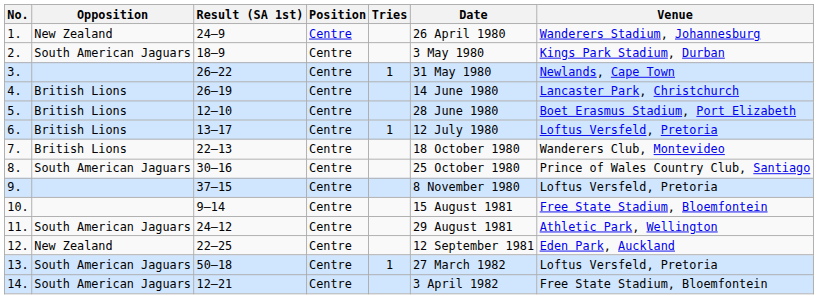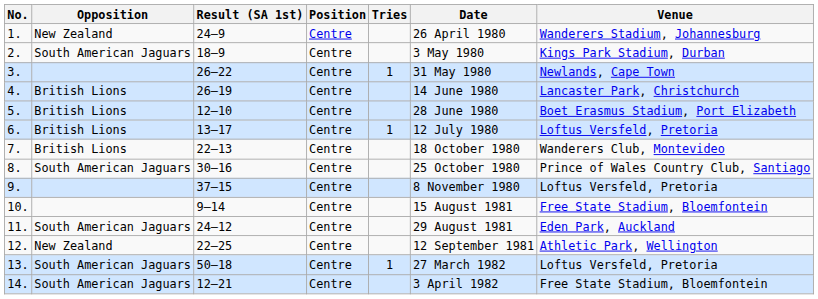11. | Venue: Athletic Park, Wellington -> Eden Park, Auckland
12. | Venue: Eden Park, Auckland -> Athletic Park, Wellington
